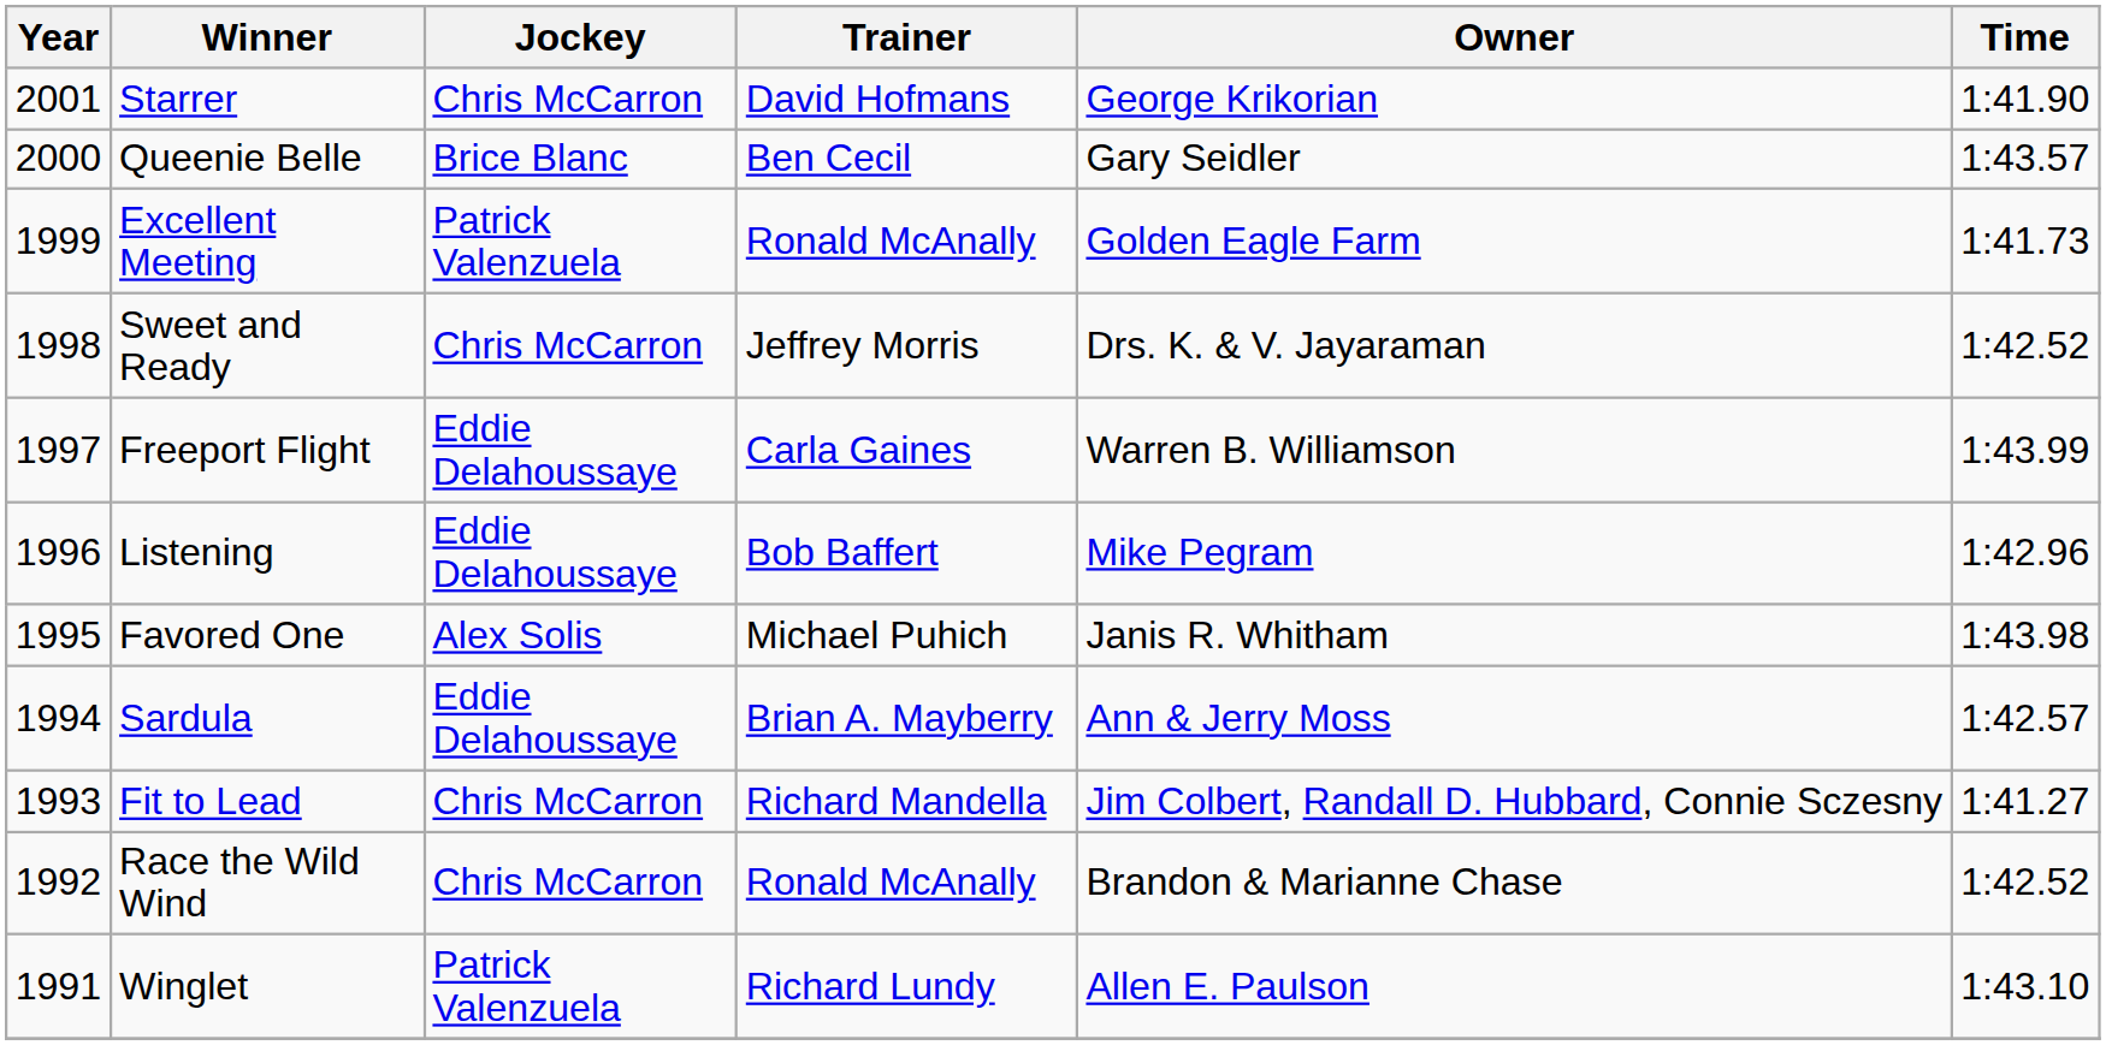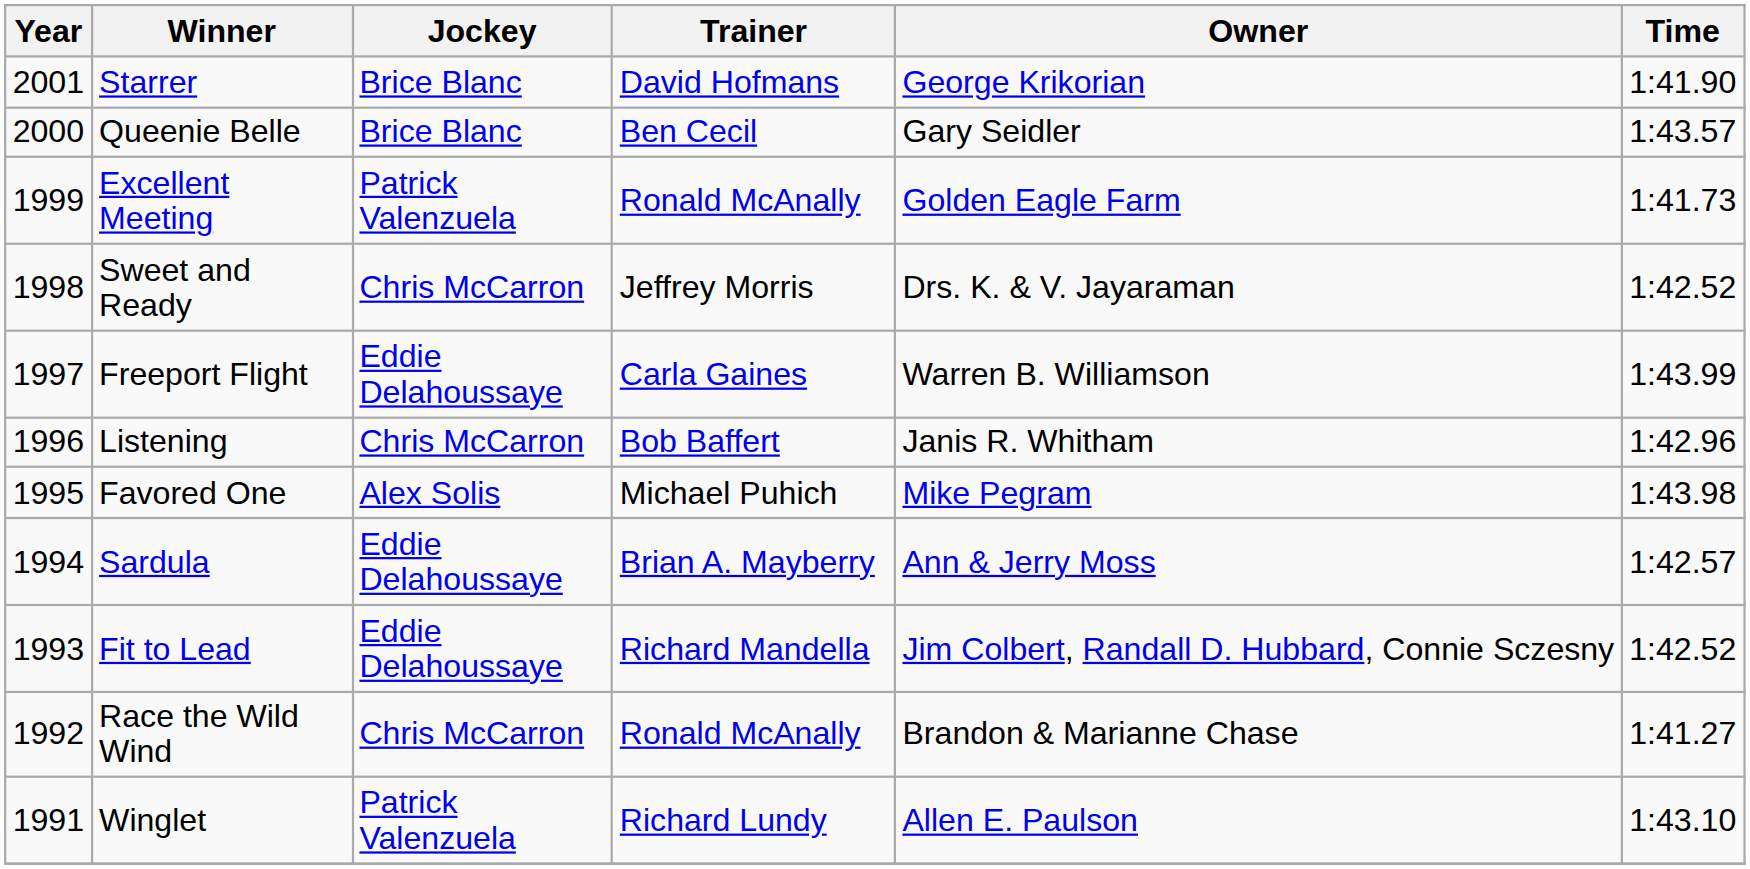Starrer | Jockey: Chris McCarron -> Brice Blanc
Listening | Jockey: Eddie Delahoussaye -> Chris McCarron
Listening | Owner: Mike Pegram -> Janis R. Whitham
Favored One | Owner: Janis R. Whitham -> Mike Pegram
Fit to Lead | Jockey: Chris McCarron -> Eddie Delahoussaye
Fit to Lead | Time: 1:41.27 -> 1:42.52
Race the Wild Wind | Time: 1:42.52 -> 1:41.27
